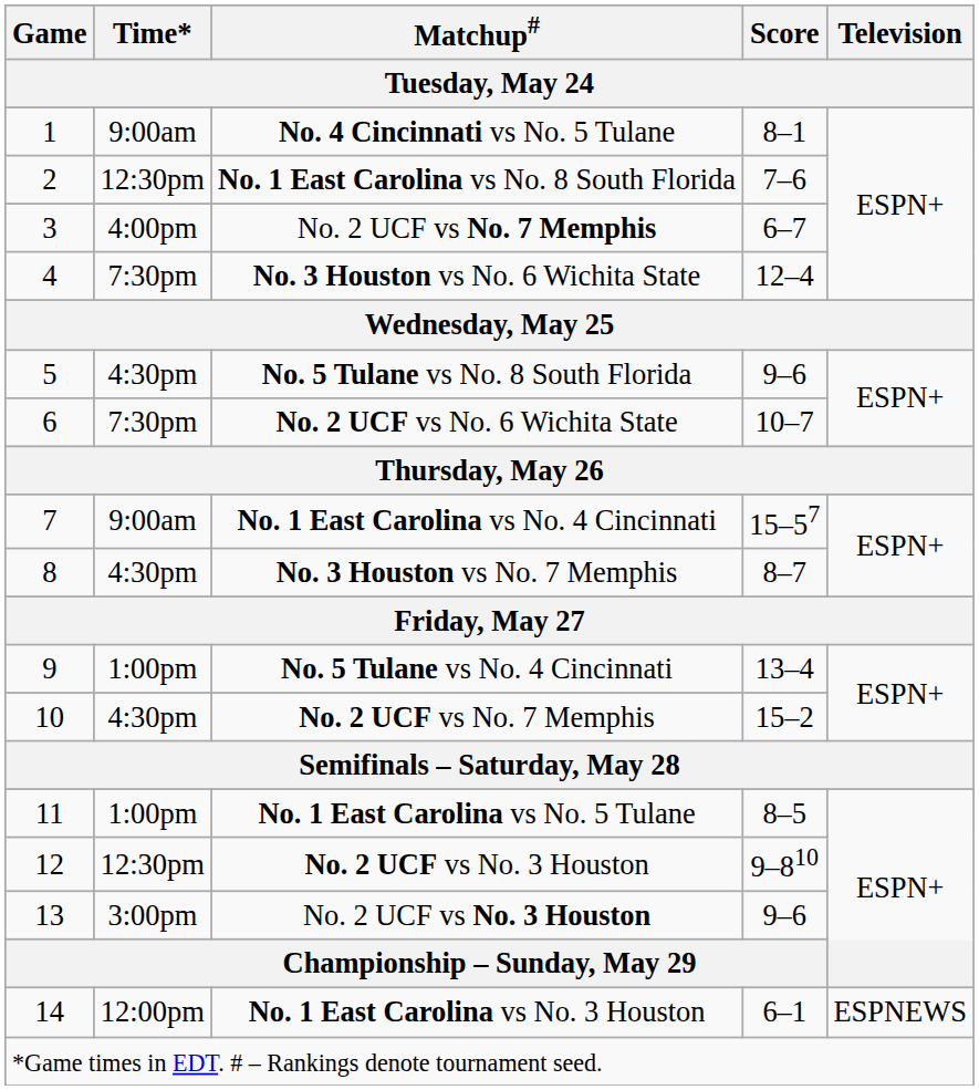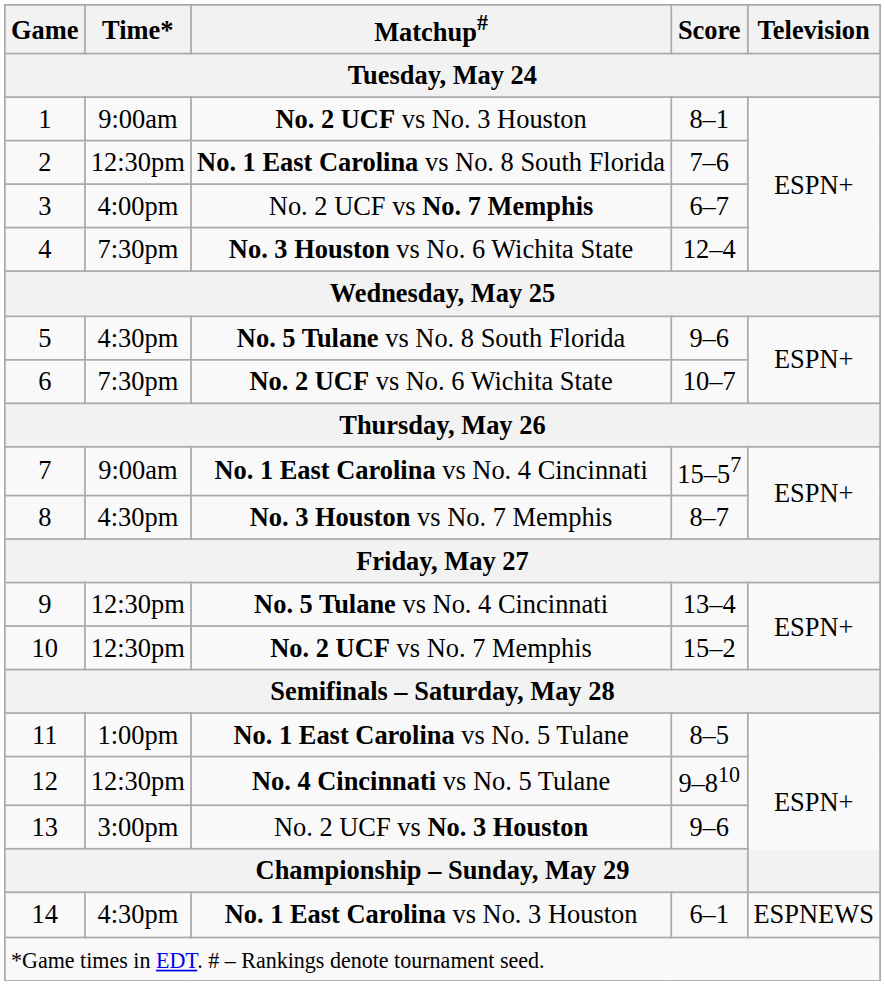1 | Matchup#: No. 4 Cincinnati vs No. 5 Tulane -> No. 2 UCF vs No. 3 Houston
9 | Time*: 1:00pm -> 12:30pm
10 | Time*: 4:30pm -> 12:30pm
12 | Matchup#: No. 2 UCF vs No. 3 Houston -> No. 4 Cincinnati vs No. 5 Tulane
14 | Time*: 12:00pm -> 4:30pm
